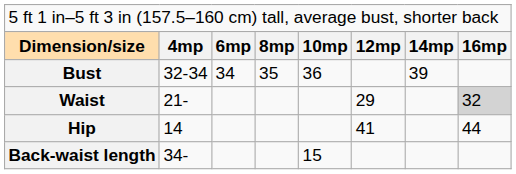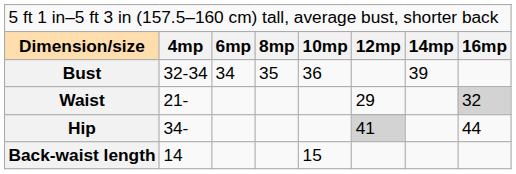Hip | column 2: 14 -> 34-
Hip | column 6: no background -> lightgrey background
Back-waist length | column 2: 34- -> 14
